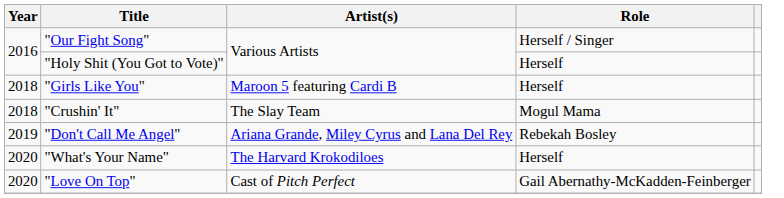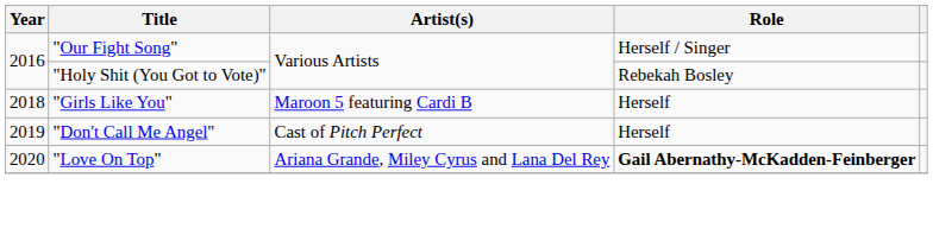"Holy Shit (You Got to Vote)" | Role: Herself -> Rebekah Bosley
- row: 2018 | "Crushin' It" | The Slay Team | Mogul Mama
"Don't Call Me Angel" | Artist(s): Ariana Grande, Miley Cyrus and Lana Del Rey -> Cast of Pitch Perfect
"Don't Call Me Angel" | Role: Rebekah Bosley -> Herself
- row: 2020 | "What's Your Name" | The Harvard Krokodiloes | Herself
"Love On Top" | Artist(s): Cast of Pitch Perfect -> Ariana Grande, Miley Cyrus and Lana Del Rey
"Love On Top" | Role: normal -> bold
